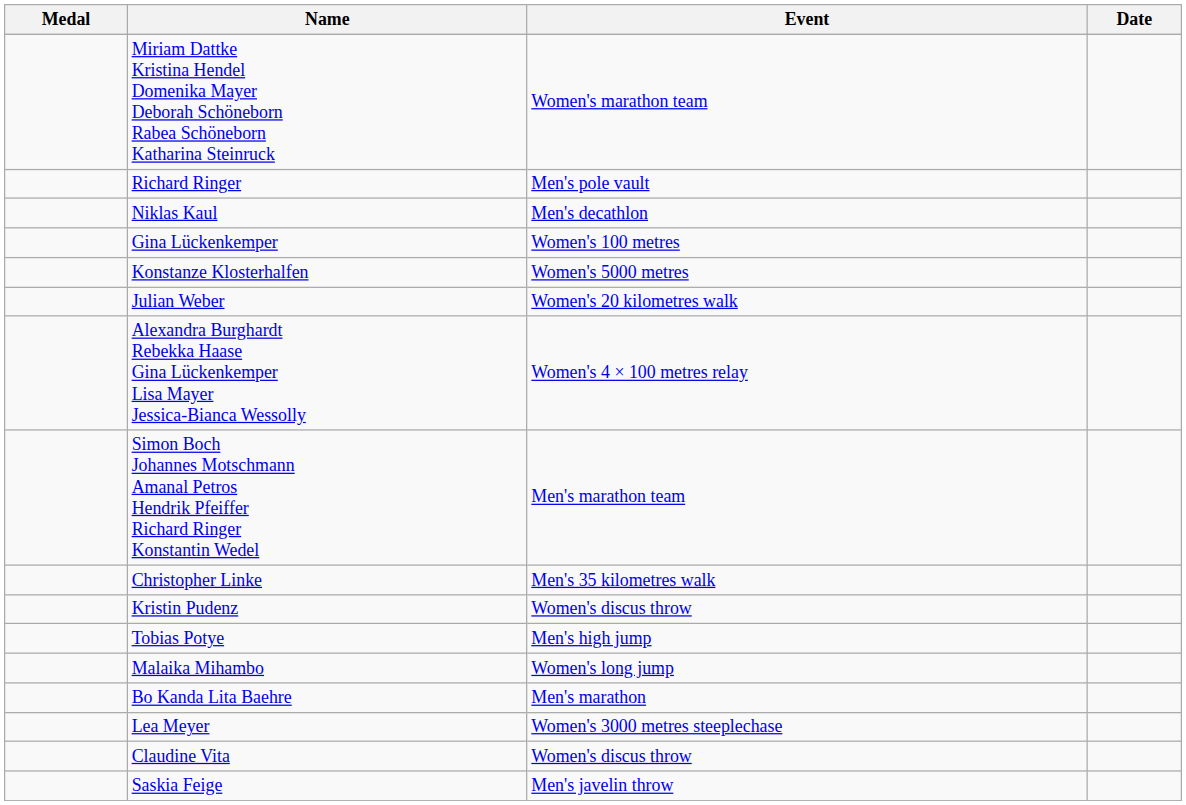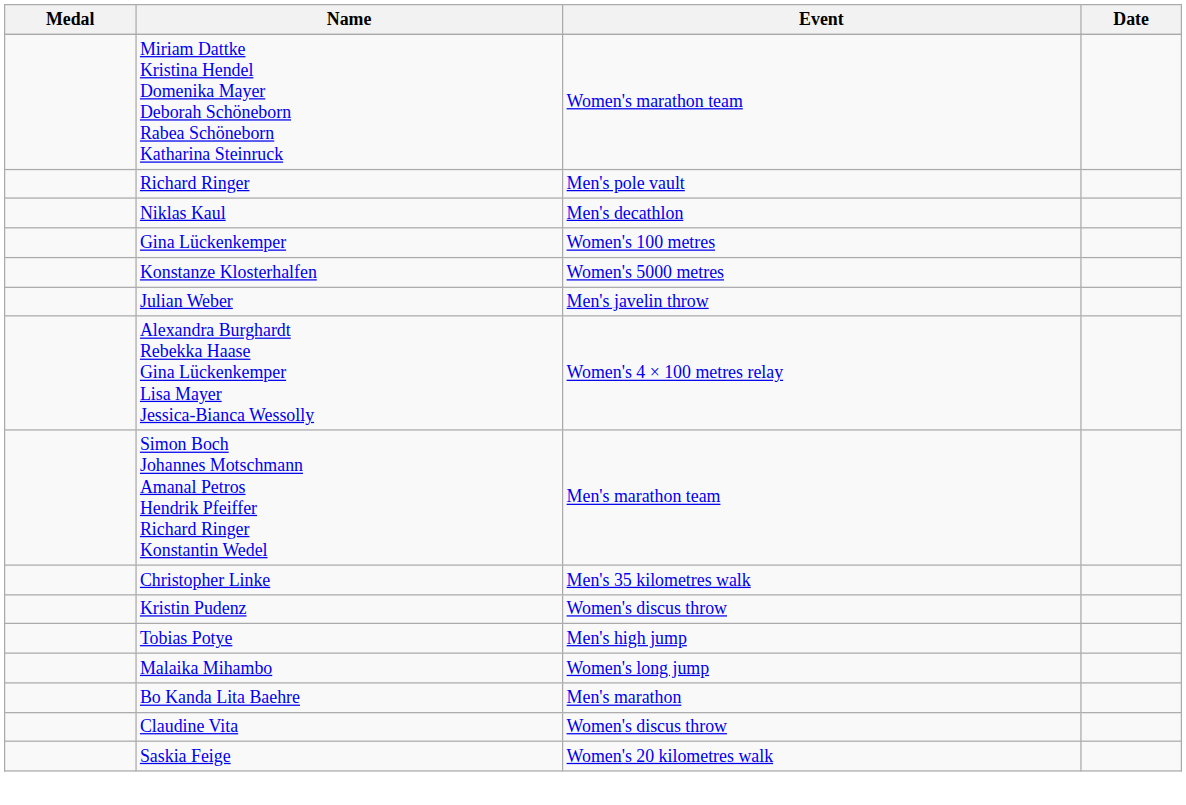Julian Weber | Event: Women's 20 kilometres walk -> Men's javelin throw
- row: Lea Meyer | Women's 3000 metres steeplechase
Saskia Feige | Event: Men's javelin throw -> Women's 20 kilometres walk
